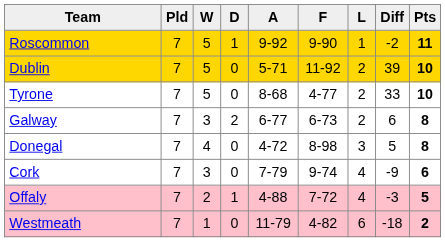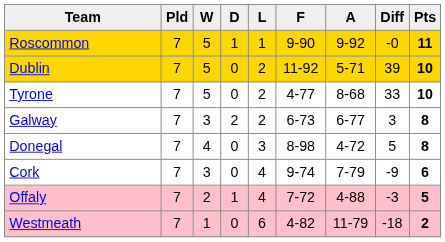columns swapped: L <-> A
Roscommon | Diff: -2 -> -0
Galway | Diff: 6 -> 3
